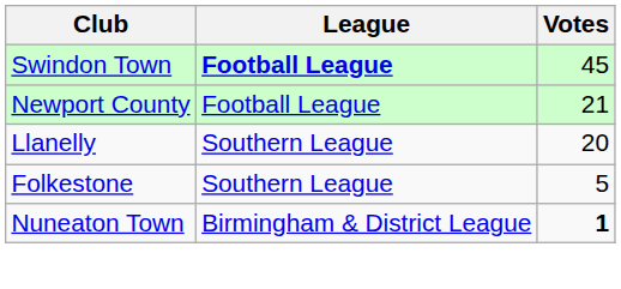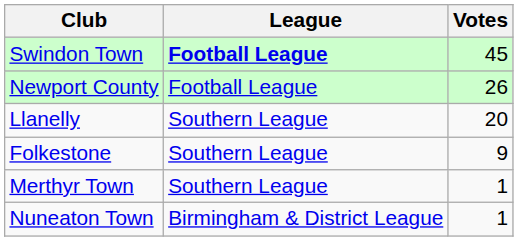Newport County | Votes: 21 -> 26
Folkestone | Votes: 5 -> 9
+ row: Merthyr Town | Southern League | 1
Nuneaton Town | Votes: bold -> normal
